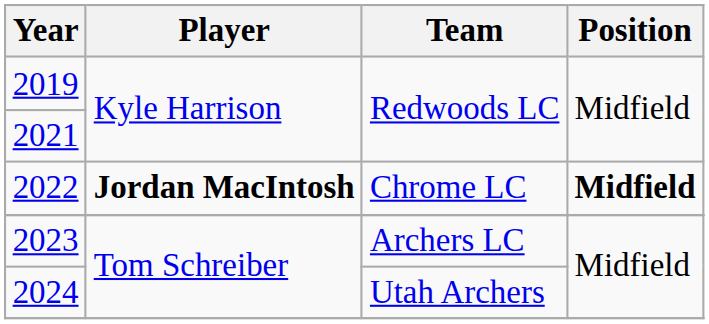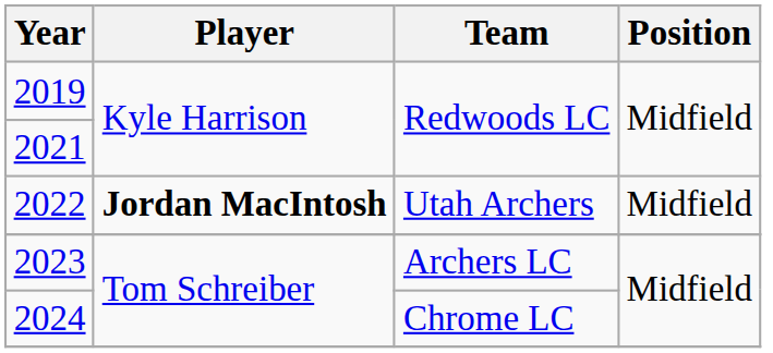2022 | Team: Chrome LC -> Utah Archers
2022 | Position: bold -> normal
2024 | Team: Utah Archers -> Chrome LC
